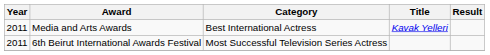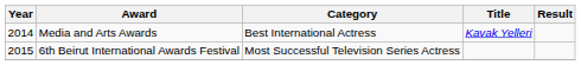Media and Arts Awards | Year: 2011 -> 2014
6th Beirut International Awards Festival | Year: 2011 -> 2015
